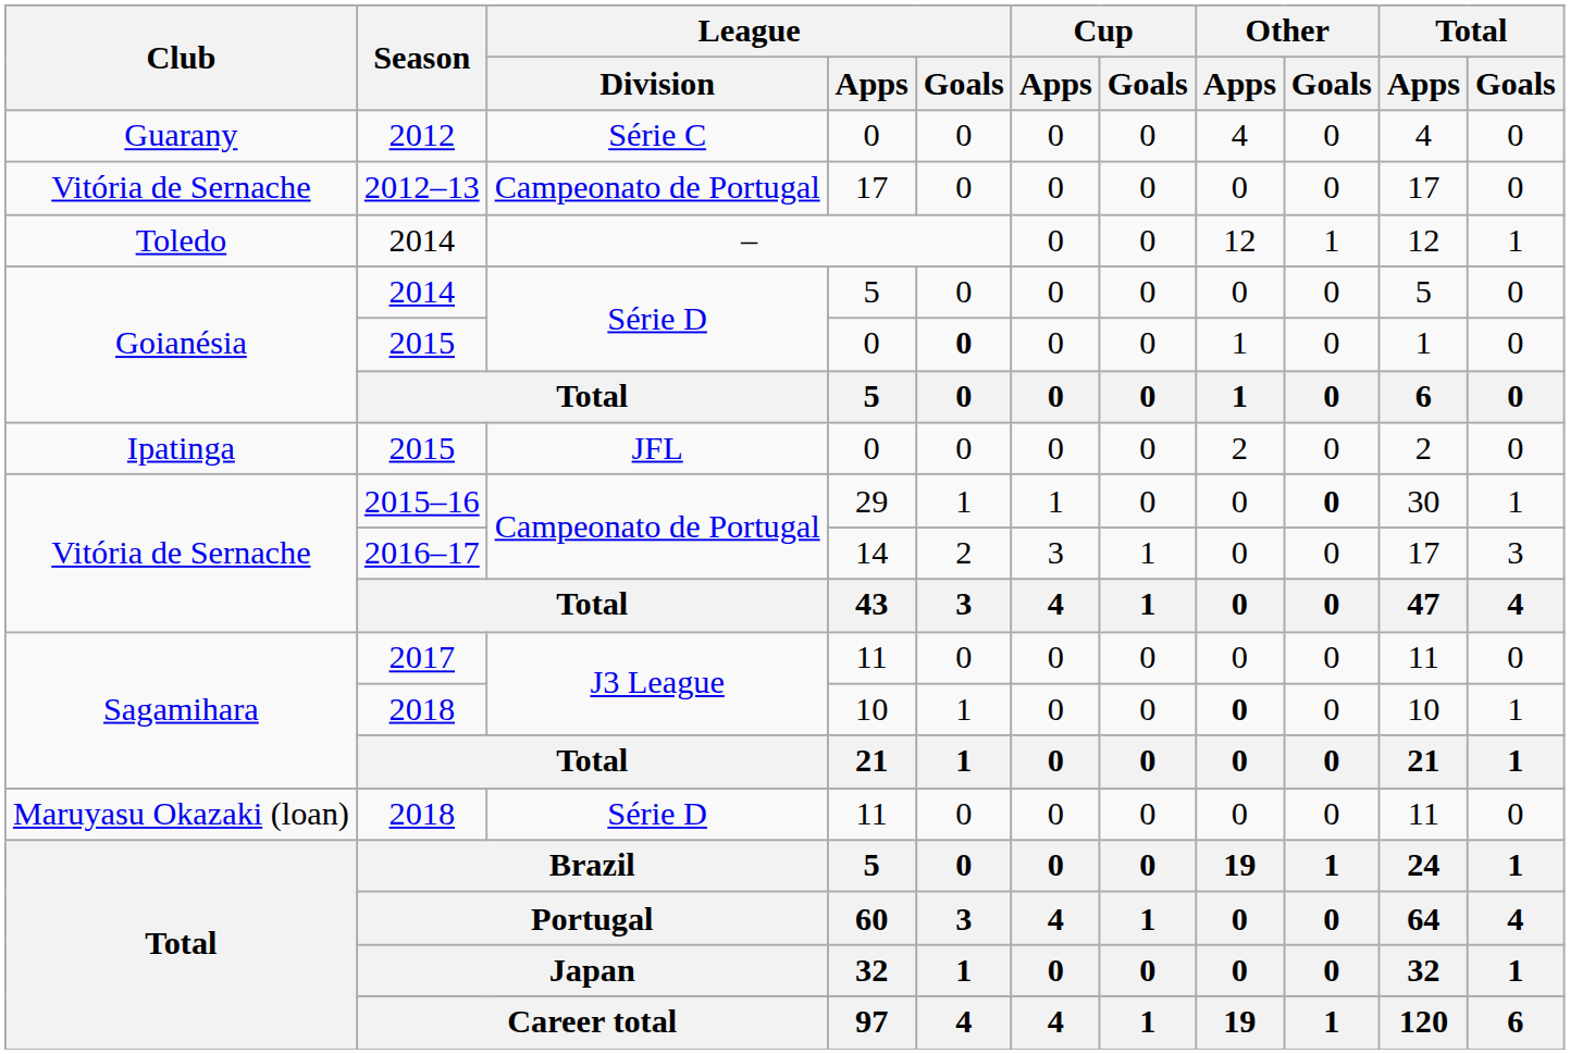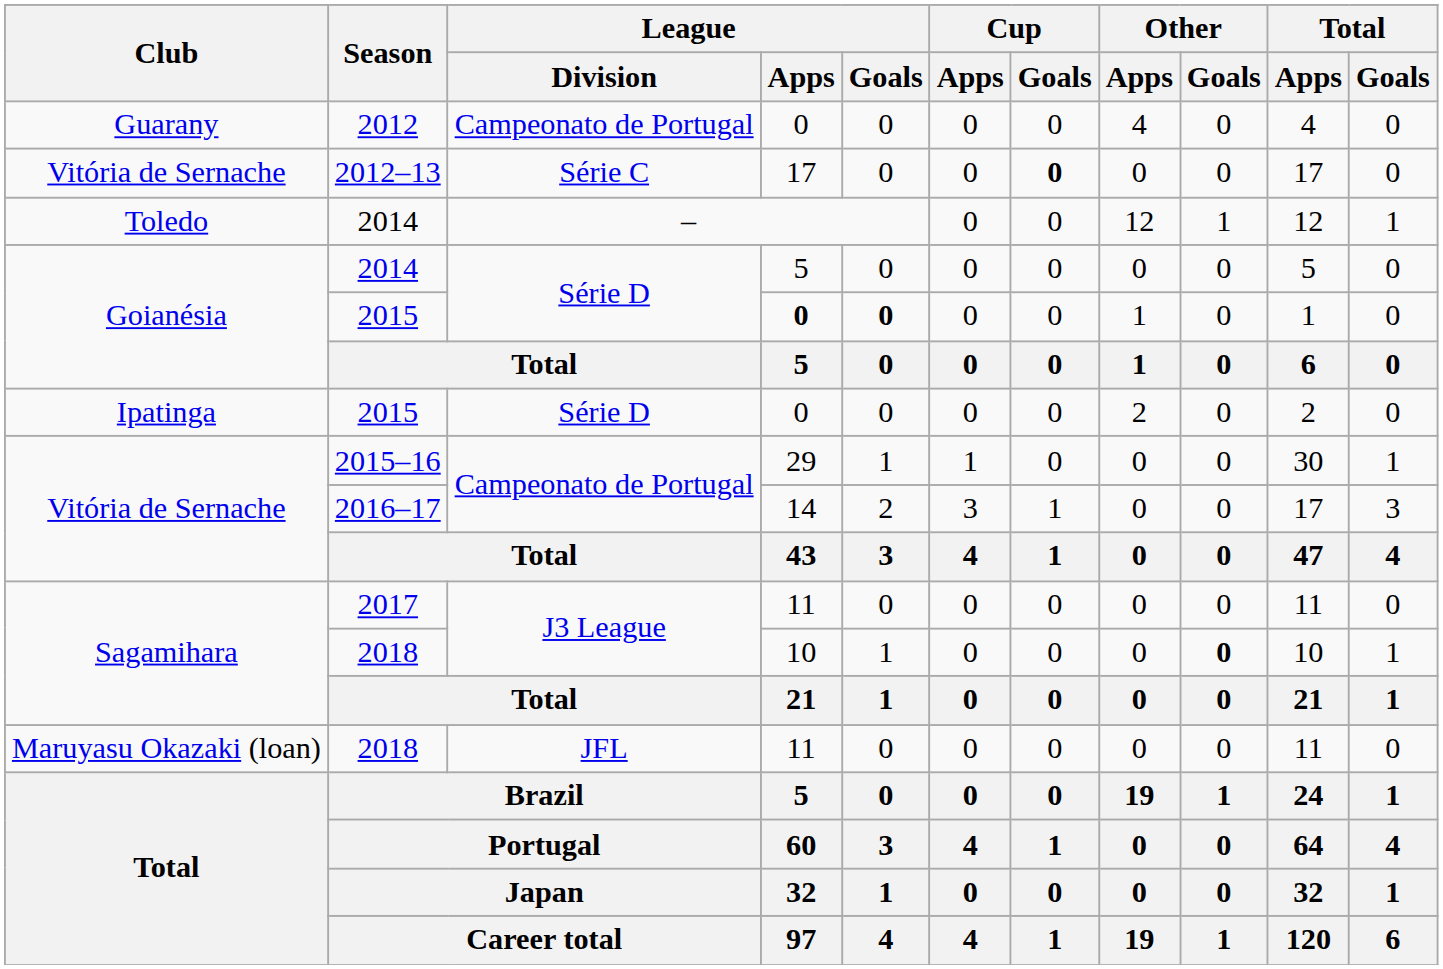2012 | League / Division: Série C -> Campeonato de Portugal
2012–13 | League / Division: Campeonato de Portugal -> Série C
2012–13 | Cup / Goals: normal -> bold
Goianésia / 2015 | League / Apps: normal -> bold
Ipatinga / 2015 | League / Division: JFL -> Série D
2015–16 | Other / Goals: bold -> normal
Sagamihara / 2018 | Other / Apps: bold -> normal
Sagamihara / 2018 | Other / Goals: normal -> bold
Maruyasu Okazaki (loan) / 2018 | League / Division: Série D -> JFL
